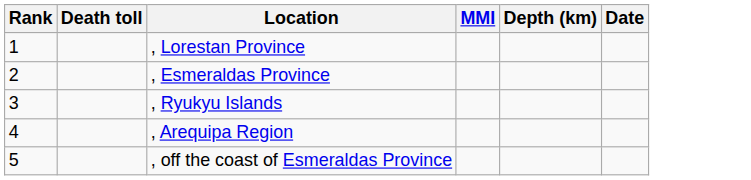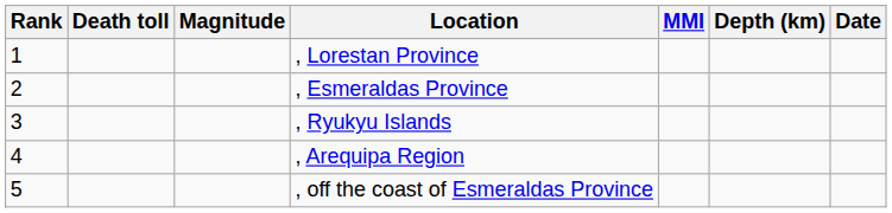+ column: Magnitude
